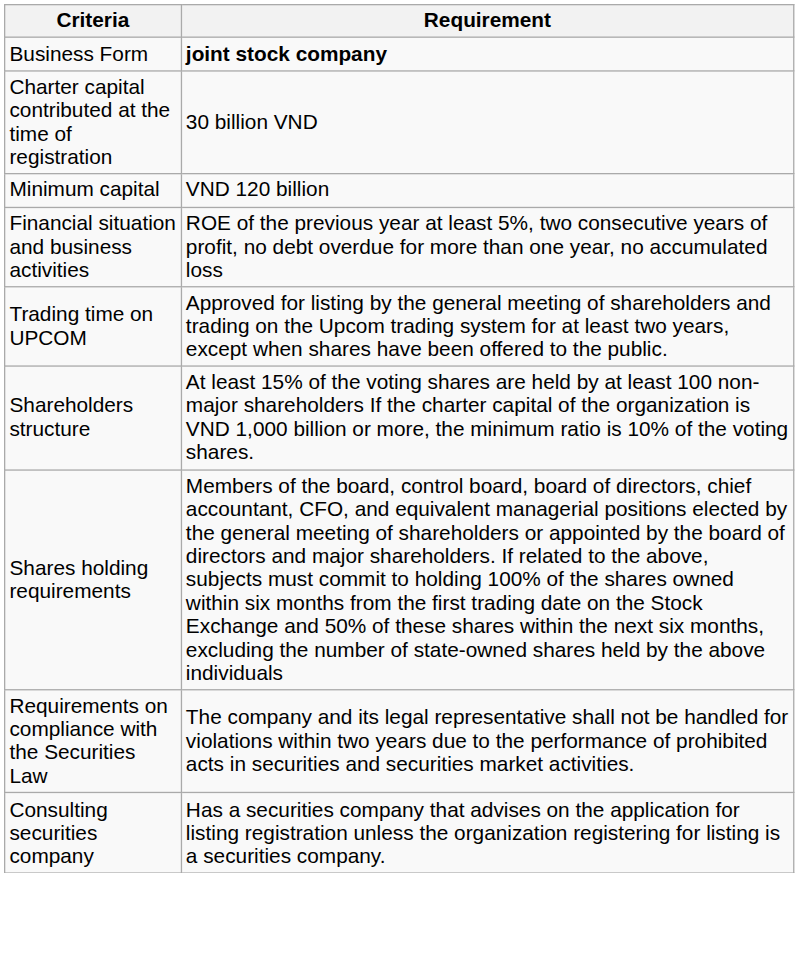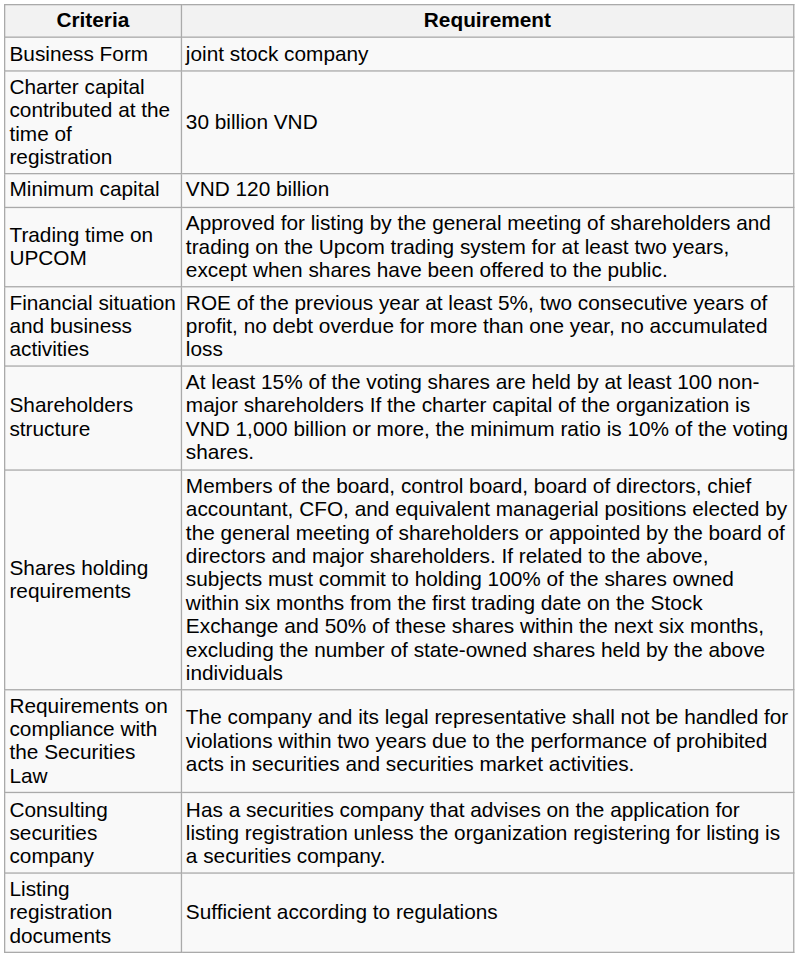Business Form | Requirement: bold -> normal
rows swapped: Trading time on UPCOM <-> Financial situation and business activities
+ row: Listing registration documents | Sufficient according to regulations
